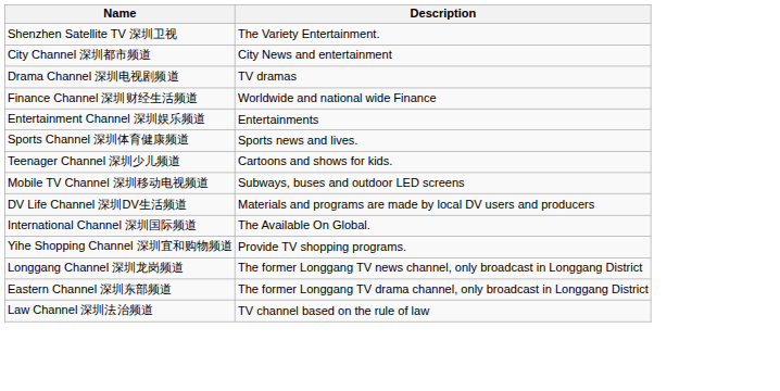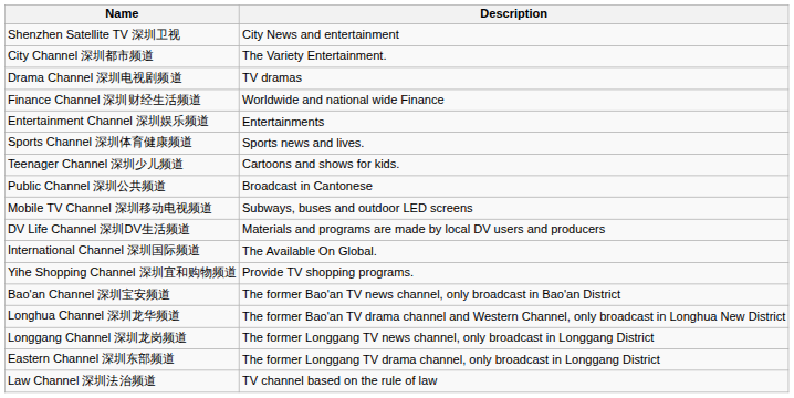Shenzhen Satellite TV 深圳卫视 | Description: The Variety Entertainment. -> City News and entertainment
City Channel 深圳都市频道 | Description: City News and entertainment -> The Variety Entertainment.
+ row: Public Channel 深圳公共频道 | Broadcast in Cantonese
+ row: Bao'an Channel 深圳宝安频道 | The former Bao'an TV news channel, only broadcast in Bao'an District
+ row: Longhua Channel 深圳龙华频道 | The former Bao'an TV drama channel and Western Channel, only broadcast in Longhua New District
